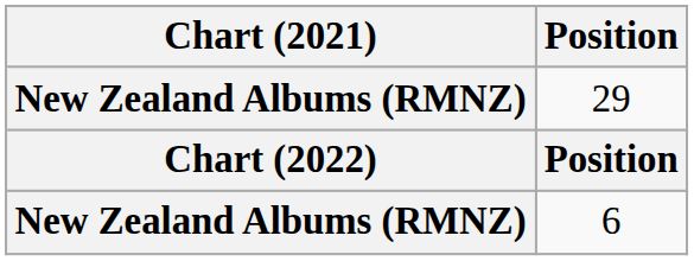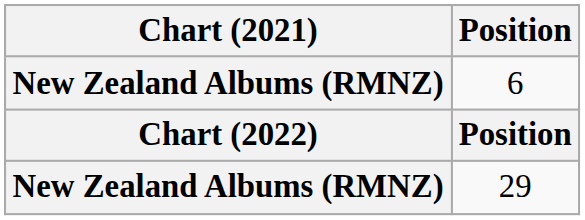rows swapped: 6 <-> 29
